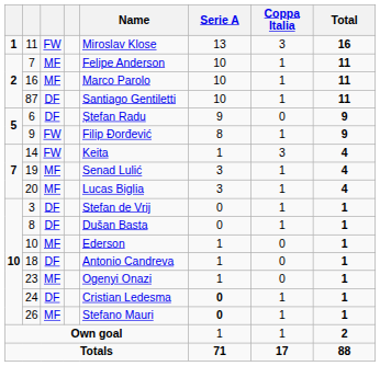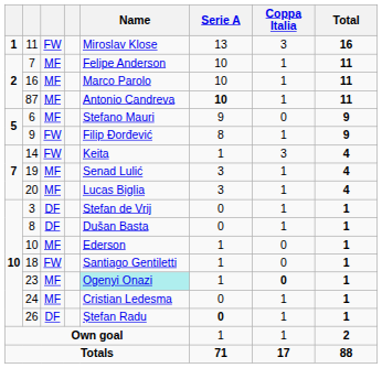87 | column 3: DF -> MF
87 | Name: Santiago Gentiletti -> Antonio Candreva
87 | Serie A: normal -> bold
6 | column 3: DF -> MF
6 | Name: Ștefan Radu -> Stefano Mauri
18 | column 3: DF -> FW
18 | Name: Antonio Candreva -> Santiago Gentiletti
23 | Name: no background -> paleturquoise background
23 | Coppa Italia: normal -> bold
24 | column 3: DF -> MF
24 | Serie A: bold -> normal
26 | column 3: MF -> DF
26 | Name: Stefano Mauri -> Ștefan Radu
